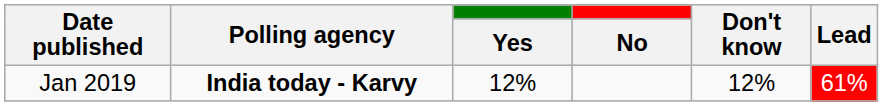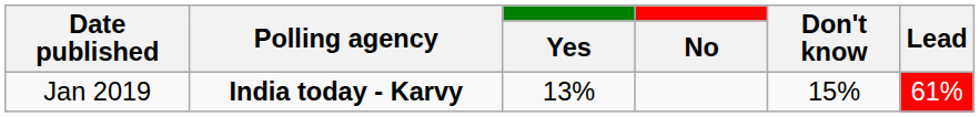Jan 2019 | Yes: 12% -> 13%
Jan 2019 | Don't know: 12% -> 15%
